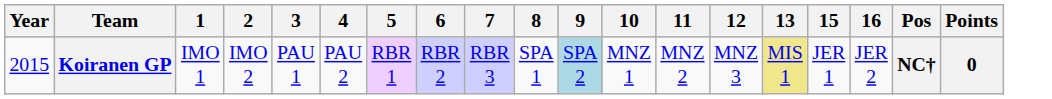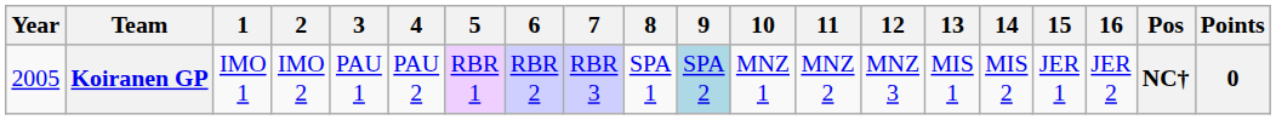+ column: 14 | MIS 2
Koiranen GP | Year: 2015 -> 2005
Koiranen GP | 13: khaki background -> no background
